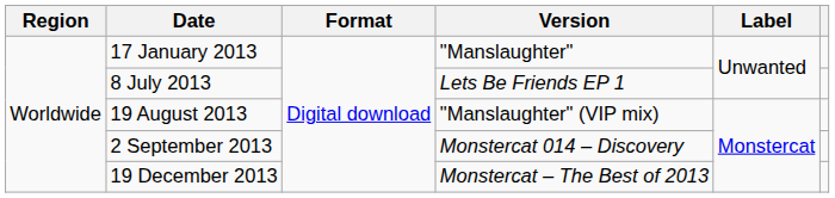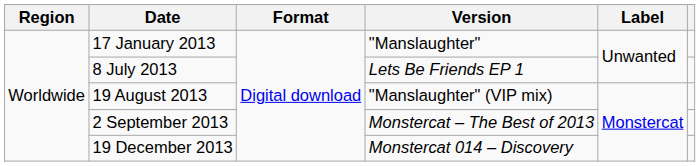2 September 2013 | Version: Monstercat 014 – Discovery -> Monstercat – The Best of 2013
19 December 2013 | Version: Monstercat – The Best of 2013 -> Monstercat 014 – Discovery
